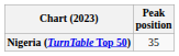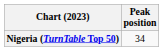Nigeria (TurnTable Top 50) | Peak position: 35 -> 34
